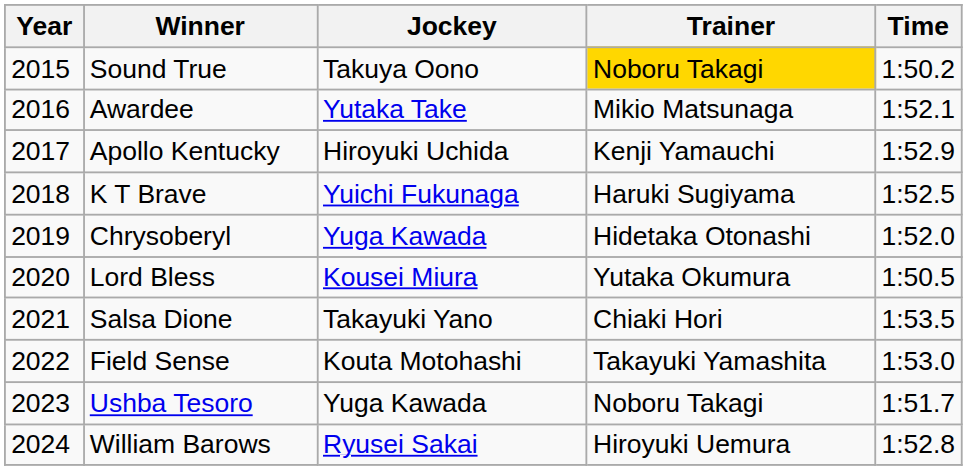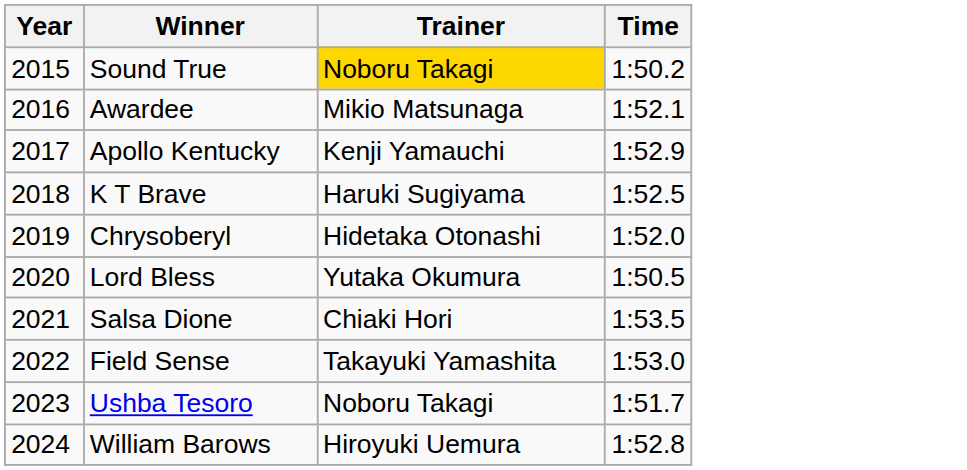- column: Jockey | Takuya Oono | Yutaka Take | Hiroyuki Uchida | Yuichi Fukunaga | Yuga Kawada | Kousei Miura | Takayuki Yano | Kouta Motohashi | Yuga Kawada | Ryusei Sakai
